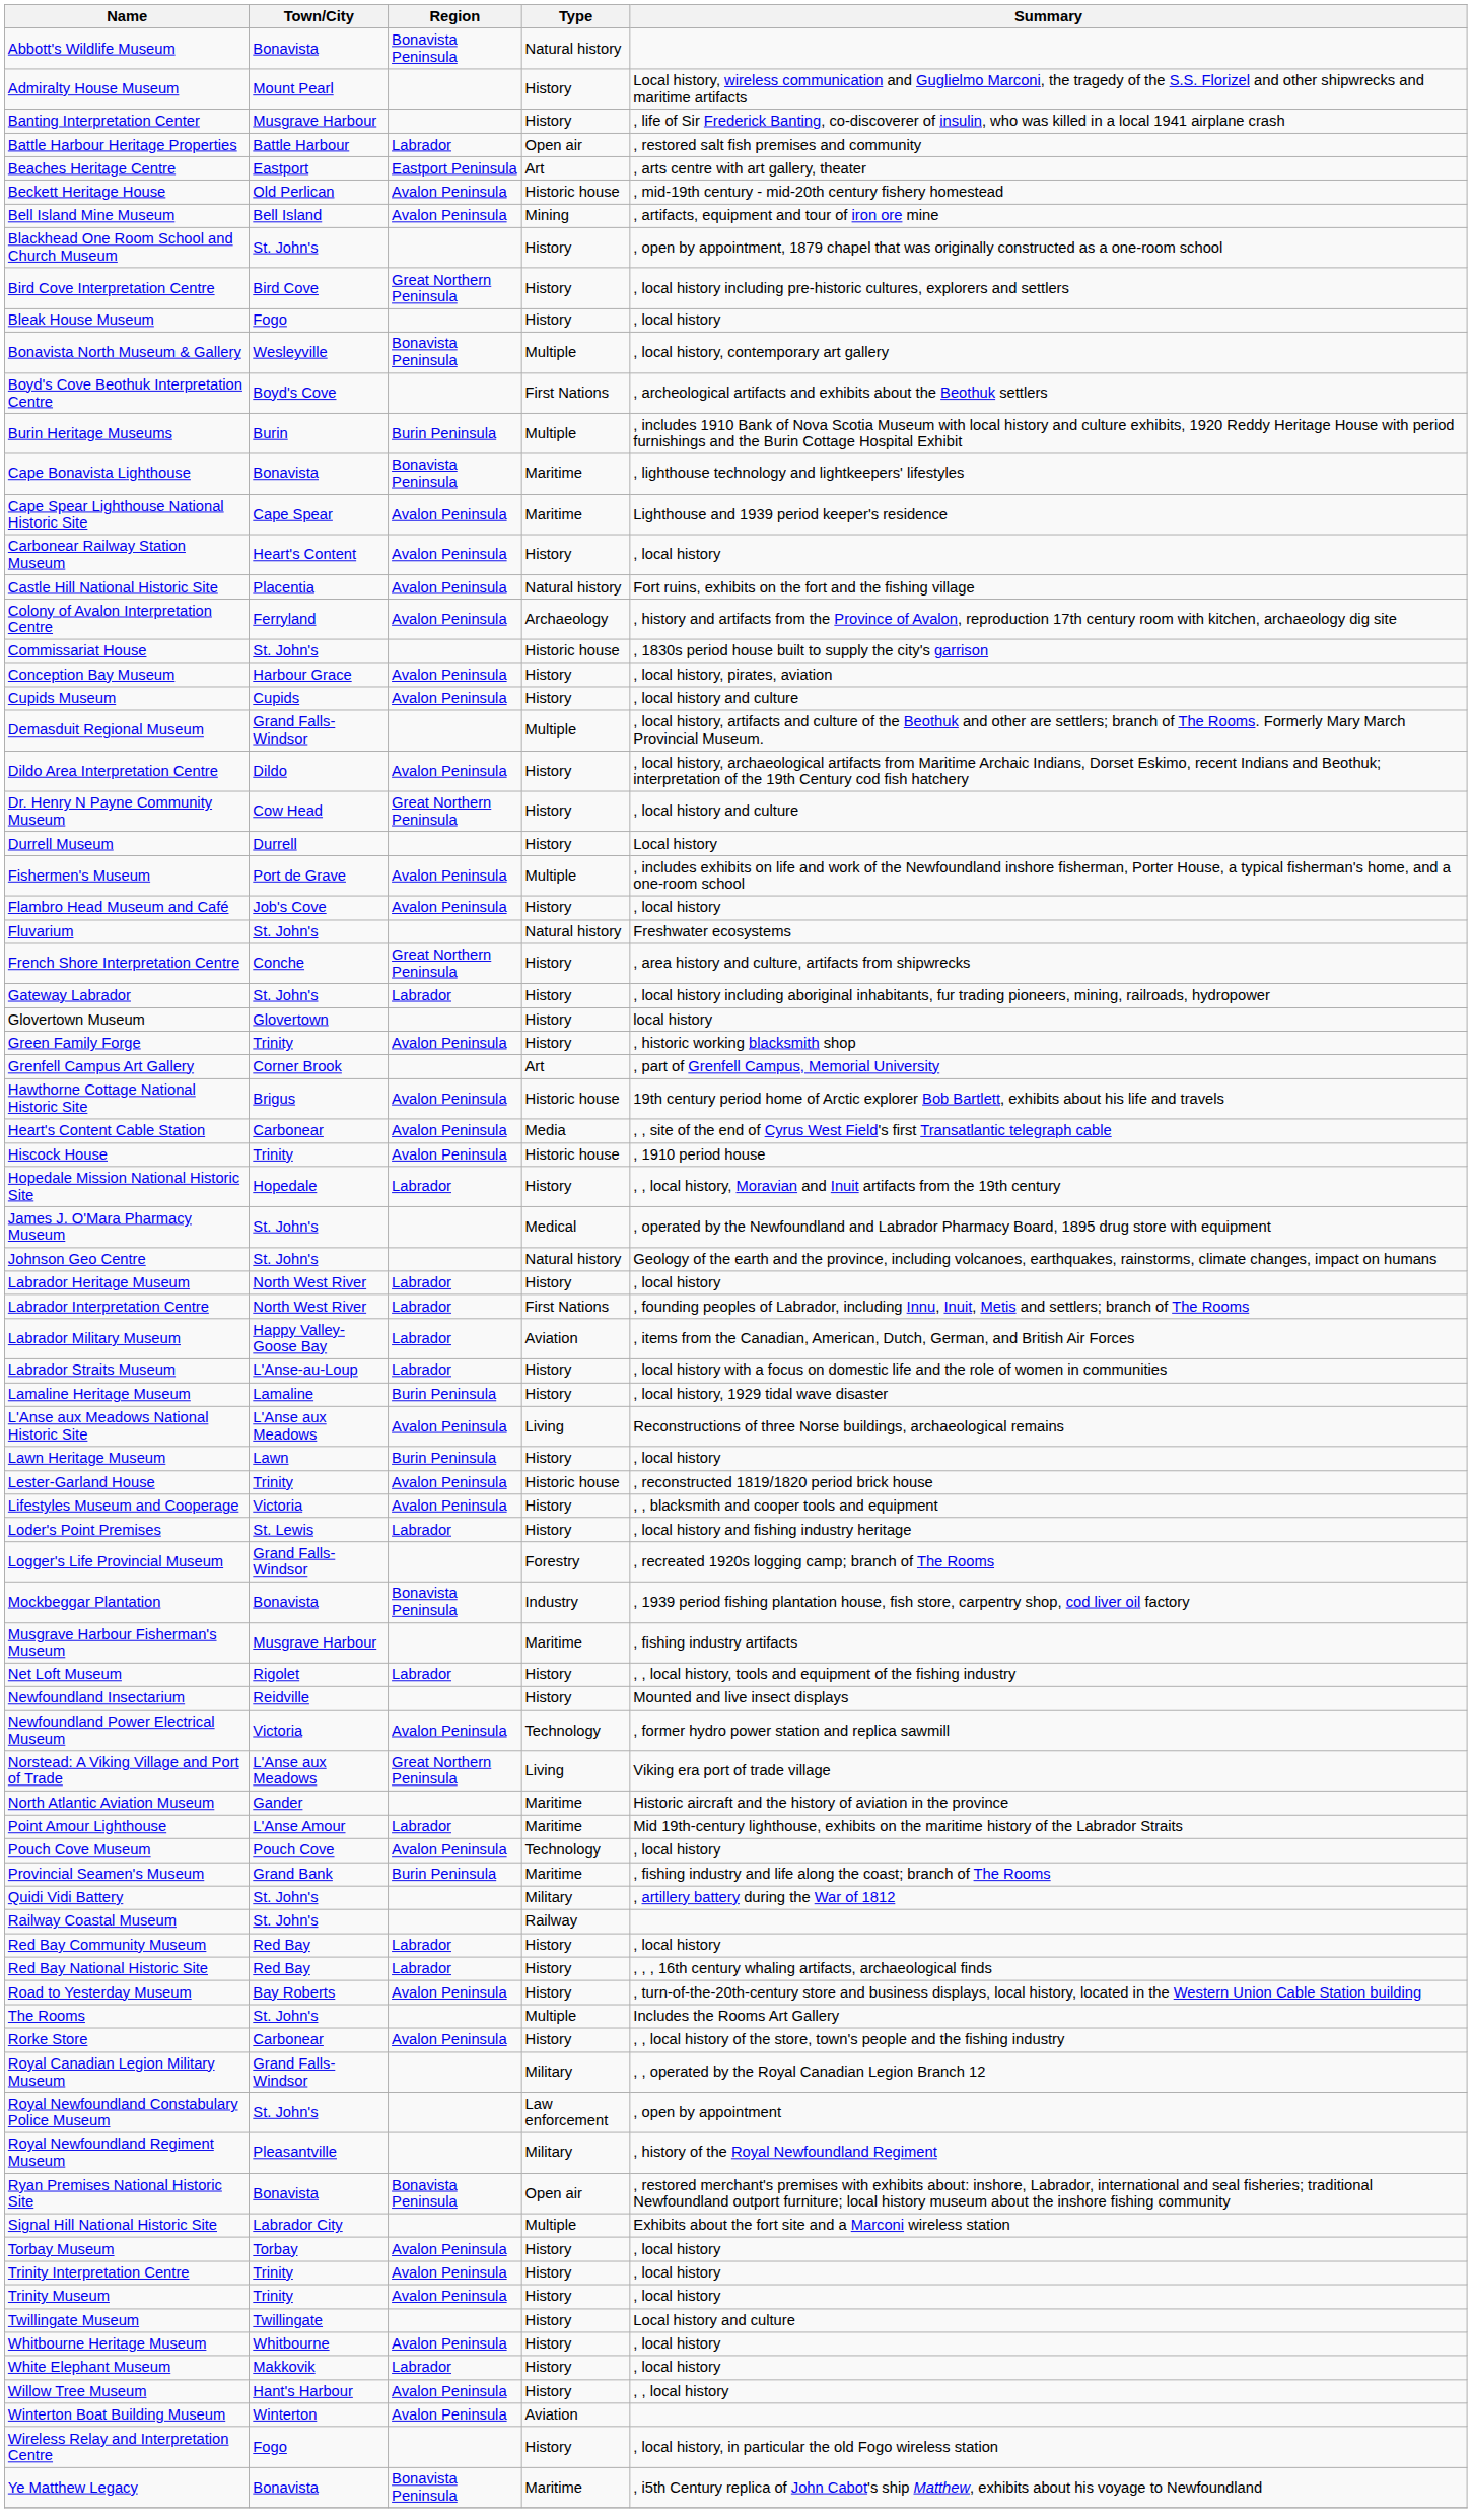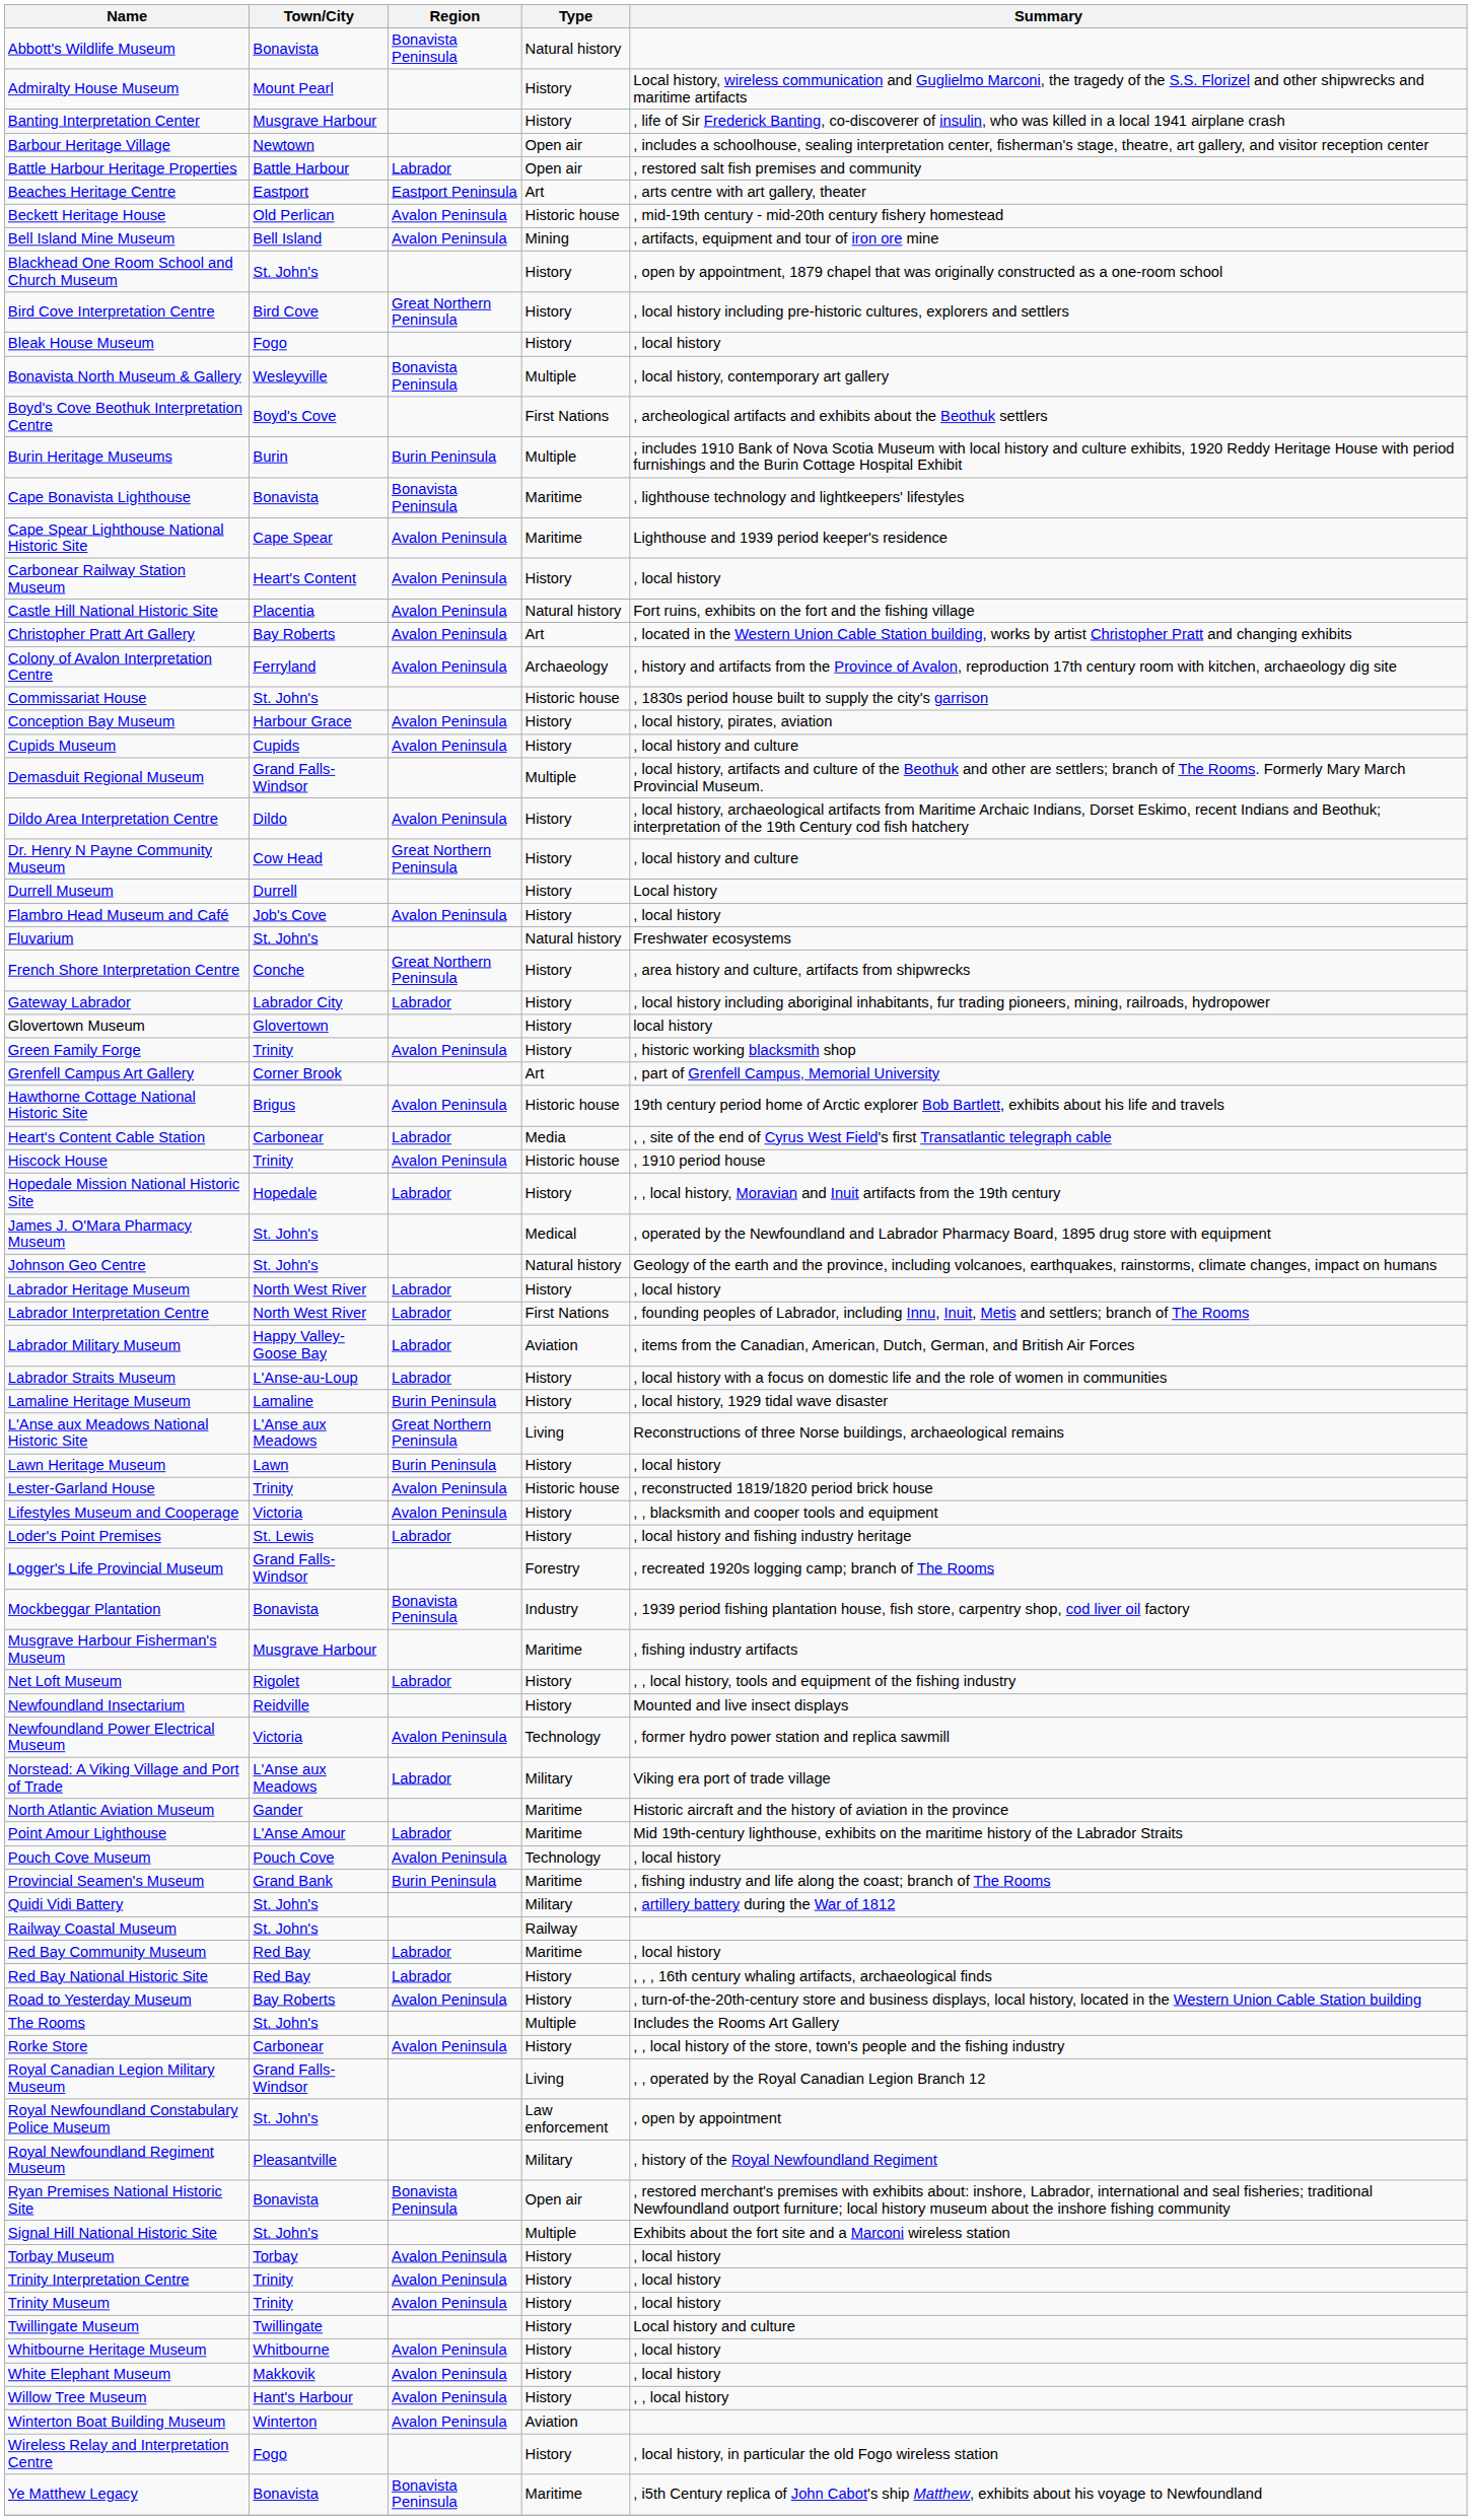+ row: Barbour Heritage Village | Newtown | Open air | , includes a schoolhouse, sealing interpretation center, fisherman's stage, theatre, art gallery, and visitor reception center
+ row: Christopher Pratt Art Gallery | Bay Roberts | Avalon Peninsula | Art | , located in the Western Union Cable Station building, works by artist Christopher Pratt and changing exhibits
- row: Fishermen's Museum | Port de Grave | Avalon Peninsula | Multiple | , includes exhibits on life and work of the Newfoundland inshore fisherman, Porter House, a typical fisherman's home, and a one-room school
Gateway Labrador | Town/City: St. John's -> Labrador City
Heart's Content Cable Station | Region: Avalon Peninsula -> Labrador
L'Anse aux Meadows National Historic Site | Region: Avalon Peninsula -> Great Northern Peninsula
Norstead: A Viking Village and Port of Trade | Region: Great Northern Peninsula -> Labrador
Norstead: A Viking Village and Port of Trade | Type: Living -> Military
Red Bay Community Museum | Type: History -> Maritime
Royal Canadian Legion Military Museum | Type: Military -> Living
Signal Hill National Historic Site | Town/City: Labrador City -> St. John's
White Elephant Museum | Region: Labrador -> Avalon Peninsula
